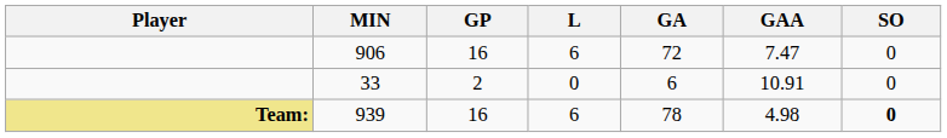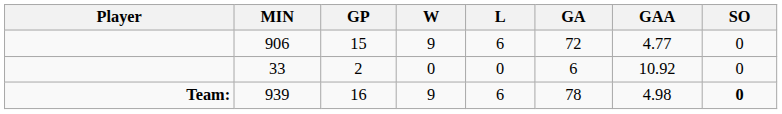+ column: W | 9 | 0 | 9
906 | GP: 16 -> 15
906 | GAA: 7.47 -> 4.77
33 | GAA: 10.91 -> 10.92
939 | Player: khaki background -> no background
